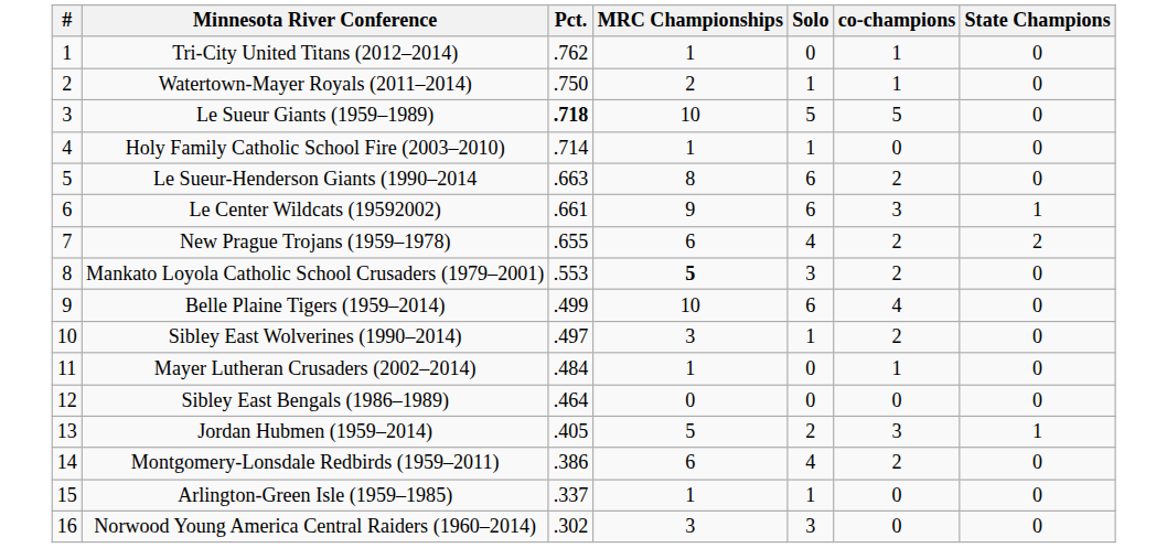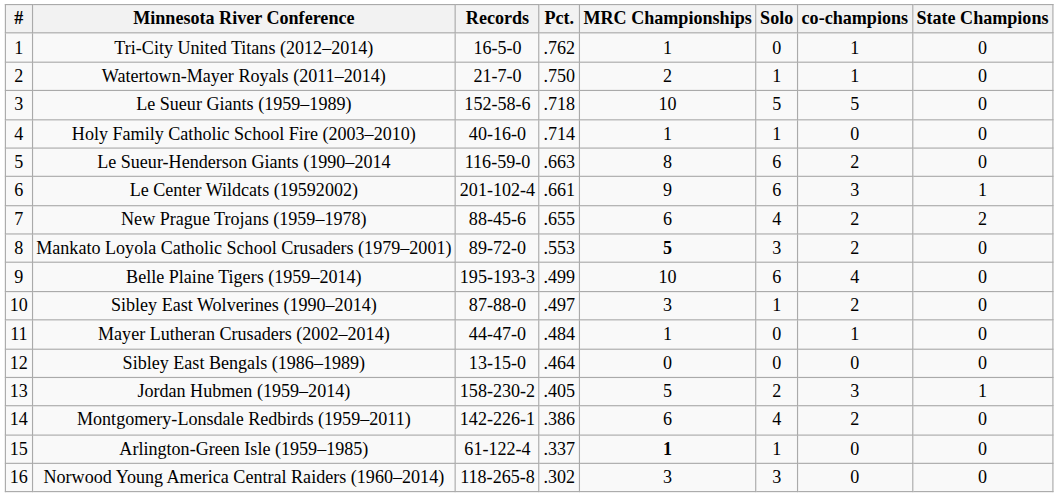+ column: Records | 16-5-0 | 21-7-0 | 152-58-6 | 40-16-0 | 116-59-0 | 201-102-4 | 88-45-6 | 89-72-0 | 195-193-3 | 87-88-0 | 44-47-0 | 13-15-0 | 158-230-2 | 142-226-1 | 61-122-4 | 118-265-8
Le Sueur Giants (1959–1989) | Pct.: bold -> normal
Arlington-Green Isle (1959–1985) | MRC Championships: normal -> bold
